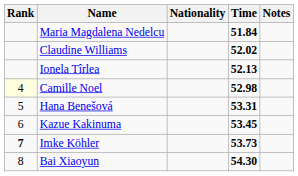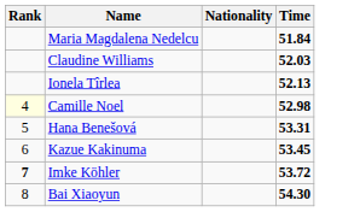- column: Notes
Claudine Williams | Time: 52.02 -> 52.03
Imke Köhler | Time: 53.73 -> 53.72
